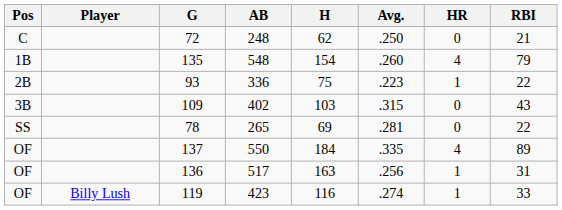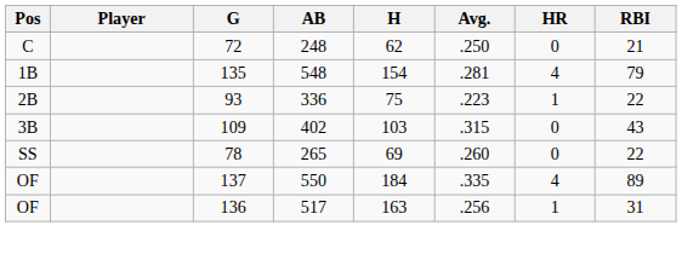135 | Avg.: .260 -> .281
78 | Avg.: .281 -> .260
- row: OF | Billy Lush | 119 | 423 | 116 | .274 | 1 | 33
